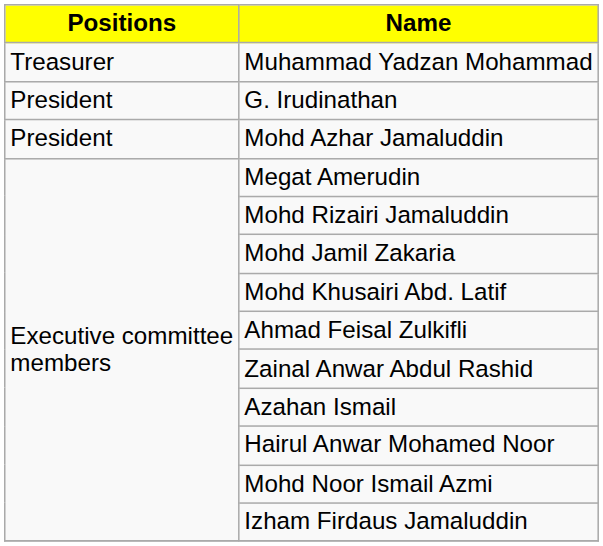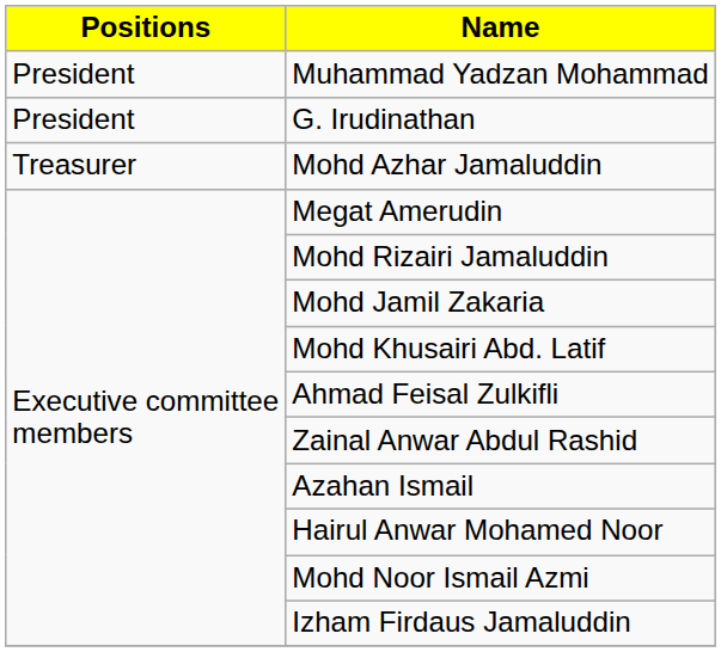Muhammad Yadzan Mohammad | Positions: Treasurer -> President
Mohd Azhar Jamaluddin | Positions: President -> Treasurer
